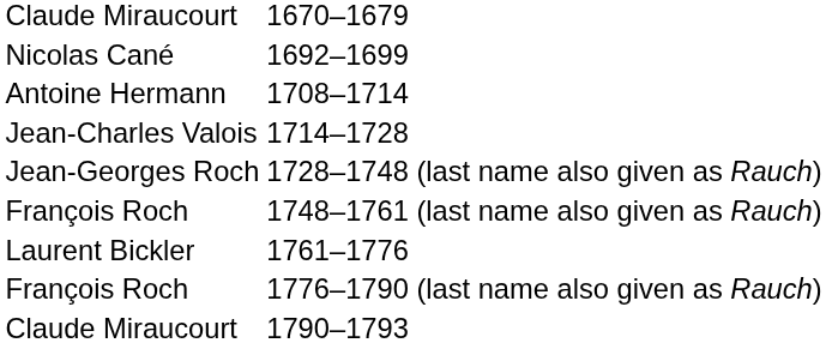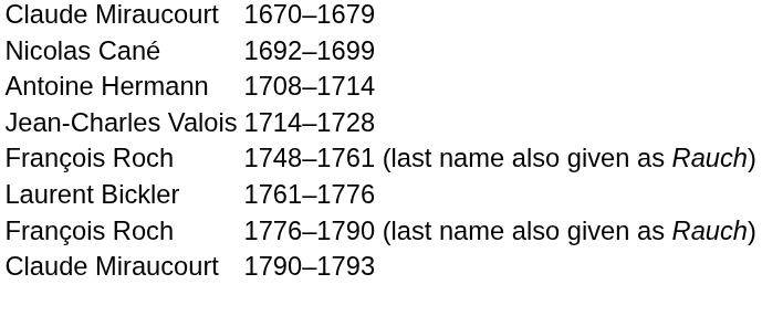- row: Jean-Georges Roch | 1728–1748 (last name also given as Rauch)
